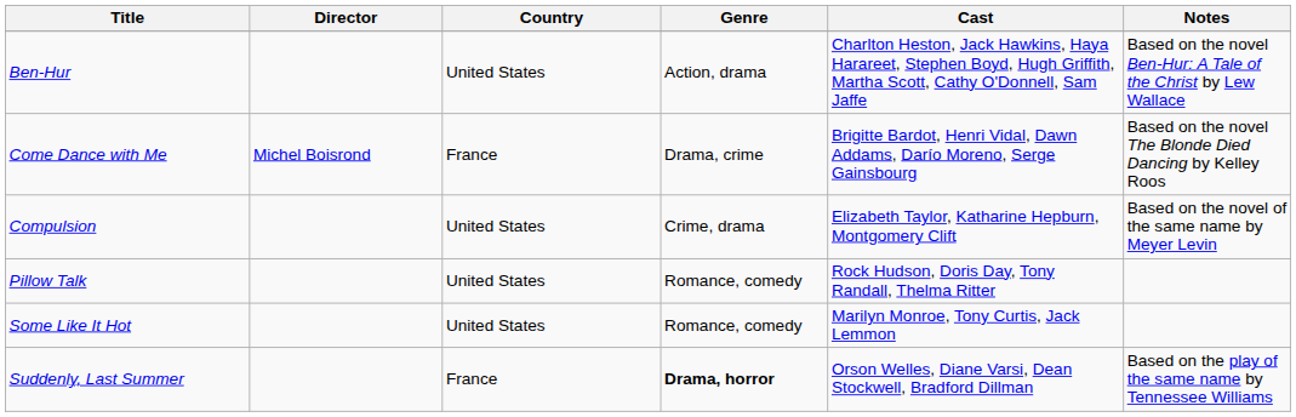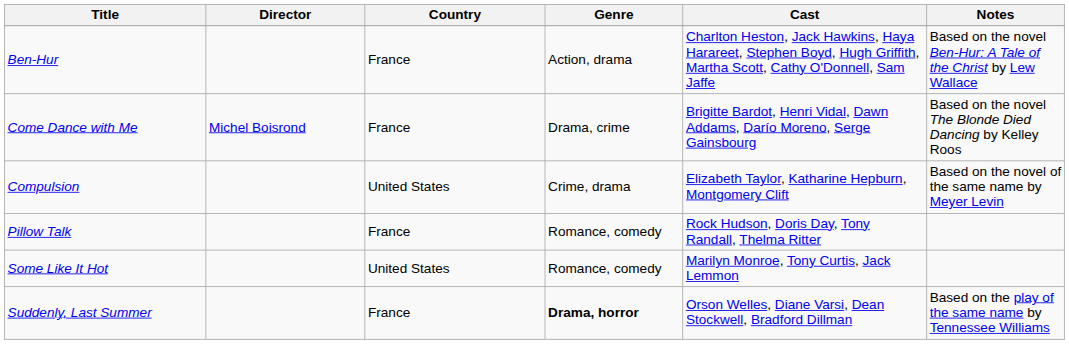Ben-Hur | Country: United States -> France
Pillow Talk | Country: United States -> France
